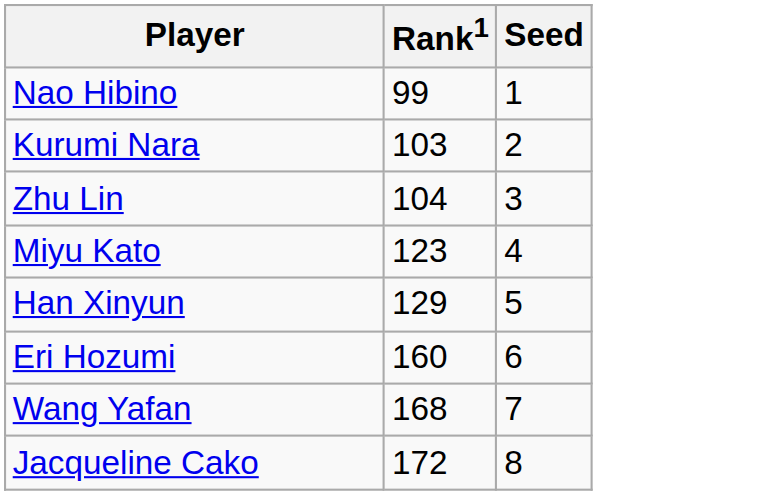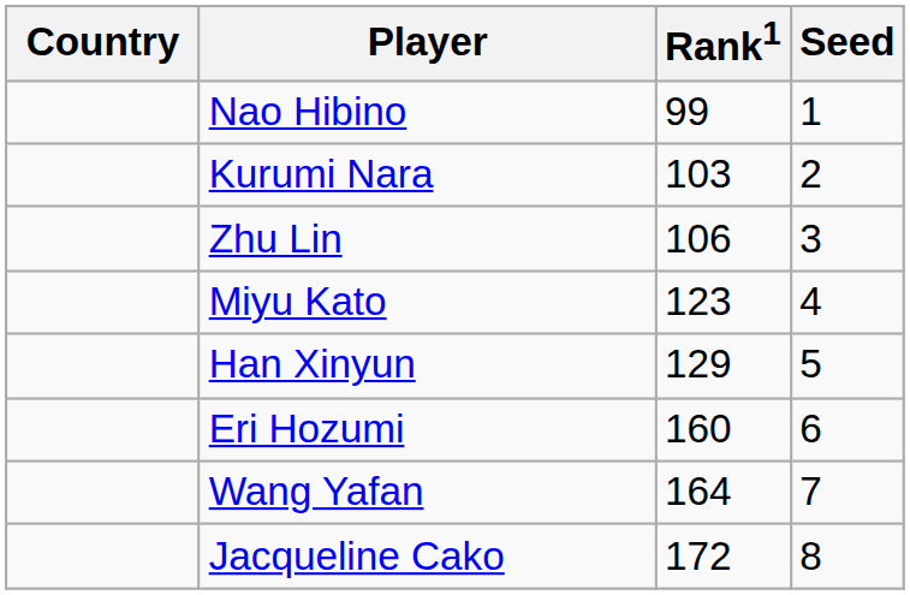+ column: Country
Zhu Lin | Rank1: 104 -> 106
Wang Yafan | Rank1: 168 -> 164
